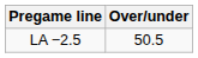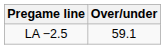LA −2.5 | Over/under: 50.5 -> 59.1
